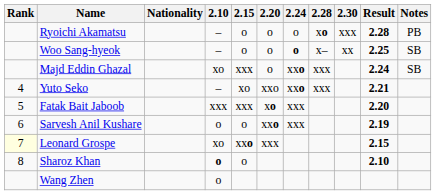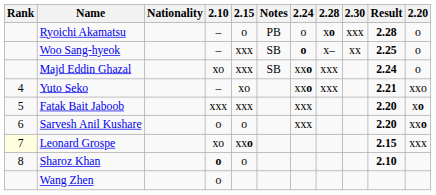columns swapped: 2.20 <-> Notes
Woo Sang-hyeok | 2.15: o -> xxx
Sarvesh Anil Kushare | Result: 2.19 -> 2.20
